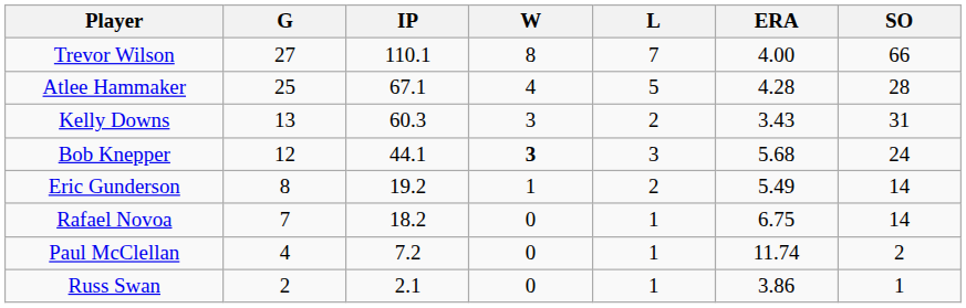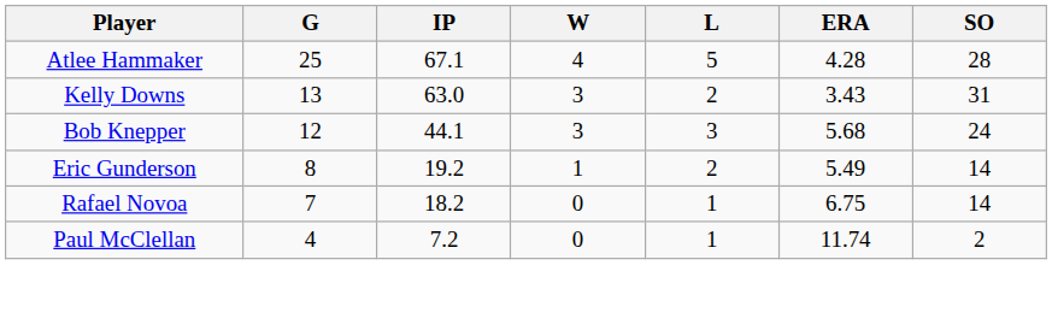- row: Trevor Wilson | 27 | 110.1 | 8 | 7 | 4.00 | 66
Kelly Downs | IP: 60.3 -> 63.0
Bob Knepper | W: bold -> normal
- row: Russ Swan | 2 | 2.1 | 0 | 1 | 3.86 | 1
